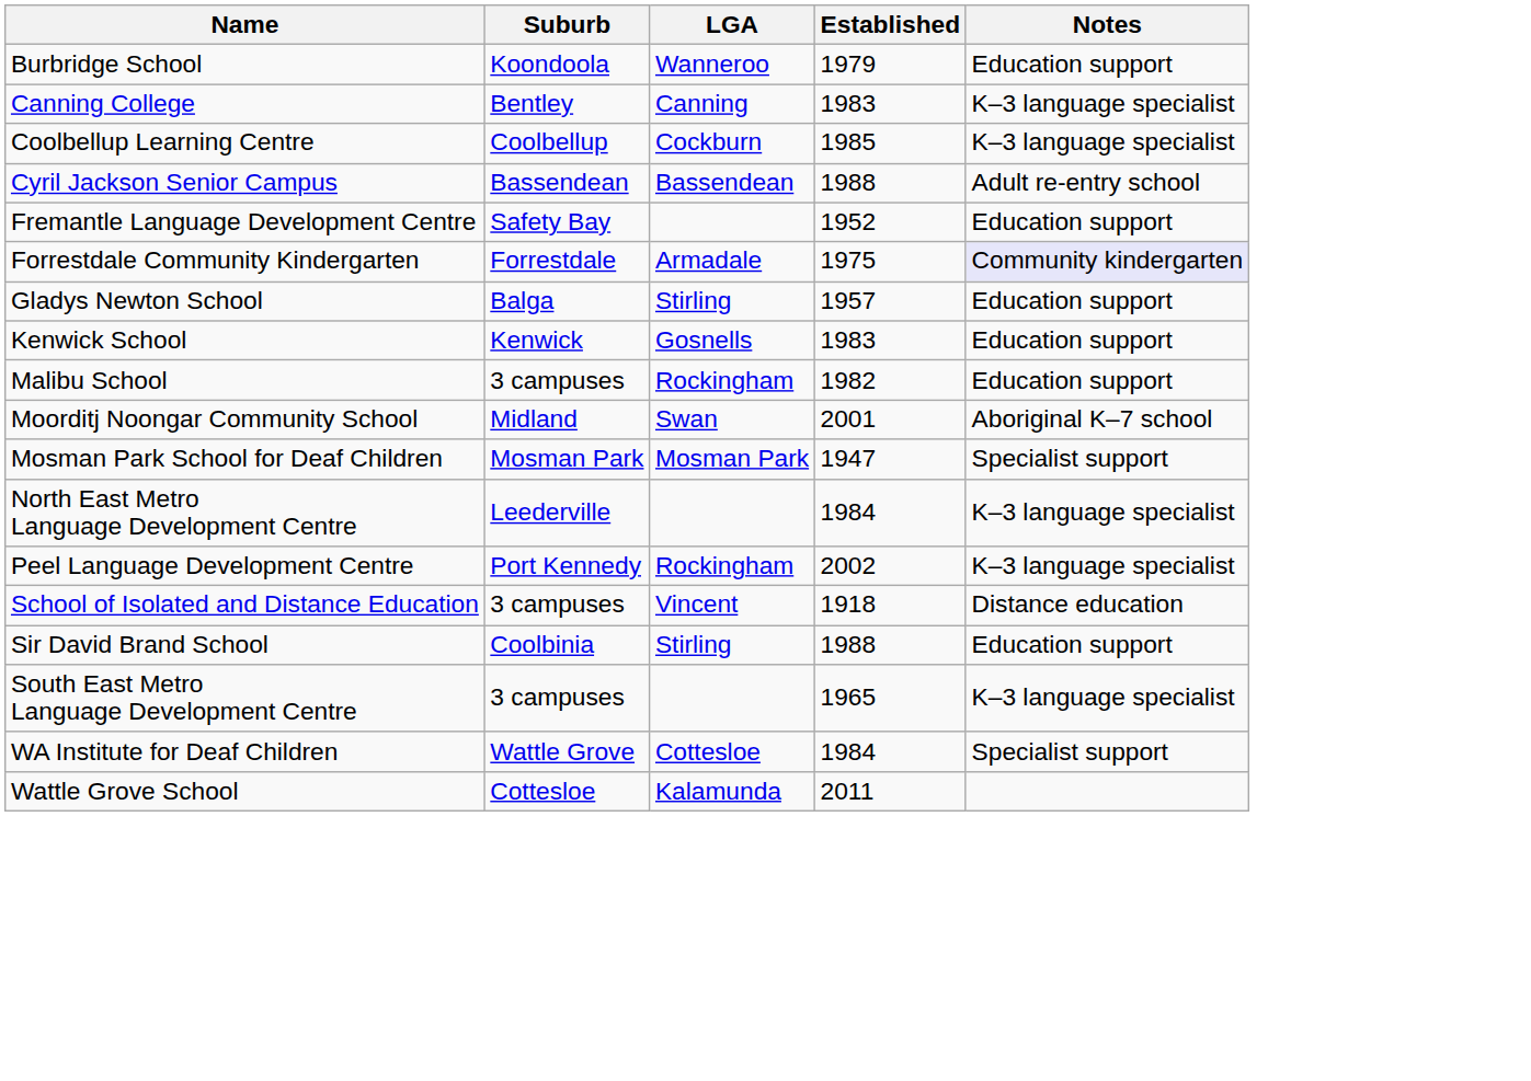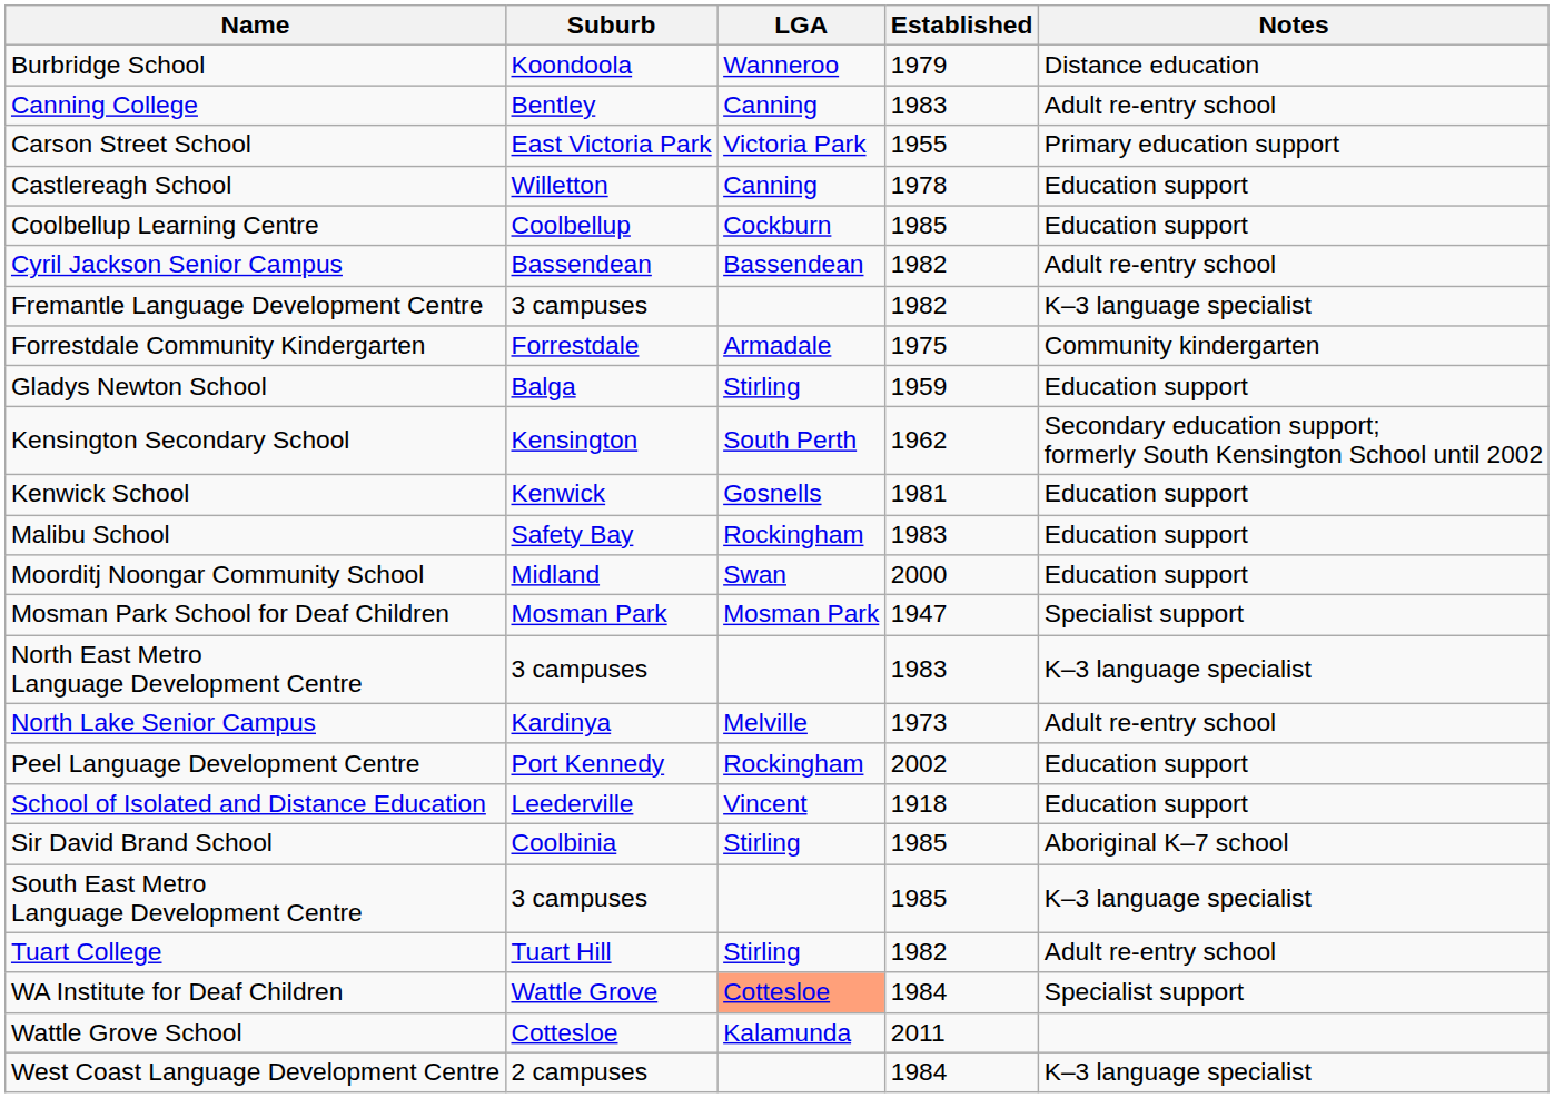Burbridge School | Notes: Education support -> Distance education
Canning College | Notes: K–3 language specialist -> Adult re-entry school
+ row: Carson Street School | East Victoria Park | Victoria Park | 1955 | Primary education support
+ row: Castlereagh School | Willetton | Canning | 1978 | Education support
Coolbellup Learning Centre | Notes: K–3 language specialist -> Education support
Cyril Jackson Senior Campus | Established: 1988 -> 1982
Fremantle Language Development Centre | Suburb: Safety Bay -> 3 campuses
Fremantle Language Development Centre | Established: 1952 -> 1982
Fremantle Language Development Centre | Notes: Education support -> K–3 language specialist
Forrestdale Community Kindergarten | Notes: lavender background -> no background
Gladys Newton School | Established: 1957 -> 1959
+ row: Kensington Secondary School | Kensington | South Perth | 1962 | Secondary education support; formerly South Kensington School until 2002
Kenwick School | Established: 1983 -> 1981
Malibu School | Suburb: 3 campuses -> Safety Bay
Malibu School | Established: 1982 -> 1983
Moorditj Noongar Community School | Established: 2001 -> 2000
Moorditj Noongar Community School | Notes: Aboriginal K–7 school -> Education support
North East Metro Language Development Centre | Suburb: Leederville -> 3 campuses
North East Metro Language Development Centre | Established: 1984 -> 1983
+ row: North Lake Senior Campus | Kardinya | Melville | 1973 | Adult re-entry school
Peel Language Development Centre | Notes: K–3 language specialist -> Education support
School of Isolated and Distance Education | Suburb: 3 campuses -> Leederville
School of Isolated and Distance Education | Notes: Distance education -> Education support
Sir David Brand School | Established: 1988 -> 1985
Sir David Brand School | Notes: Education support -> Aboriginal K–7 school
South East Metro Language Development Centre | Established: 1965 -> 1985
+ row: Tuart College | Tuart Hill | Stirling | 1982 | Adult re-entry school
WA Institute for Deaf Children | LGA: no background -> lightsalmon background
+ row: West Coast Language Development Centre | 2 campuses | 1984 | K–3 language specialist
